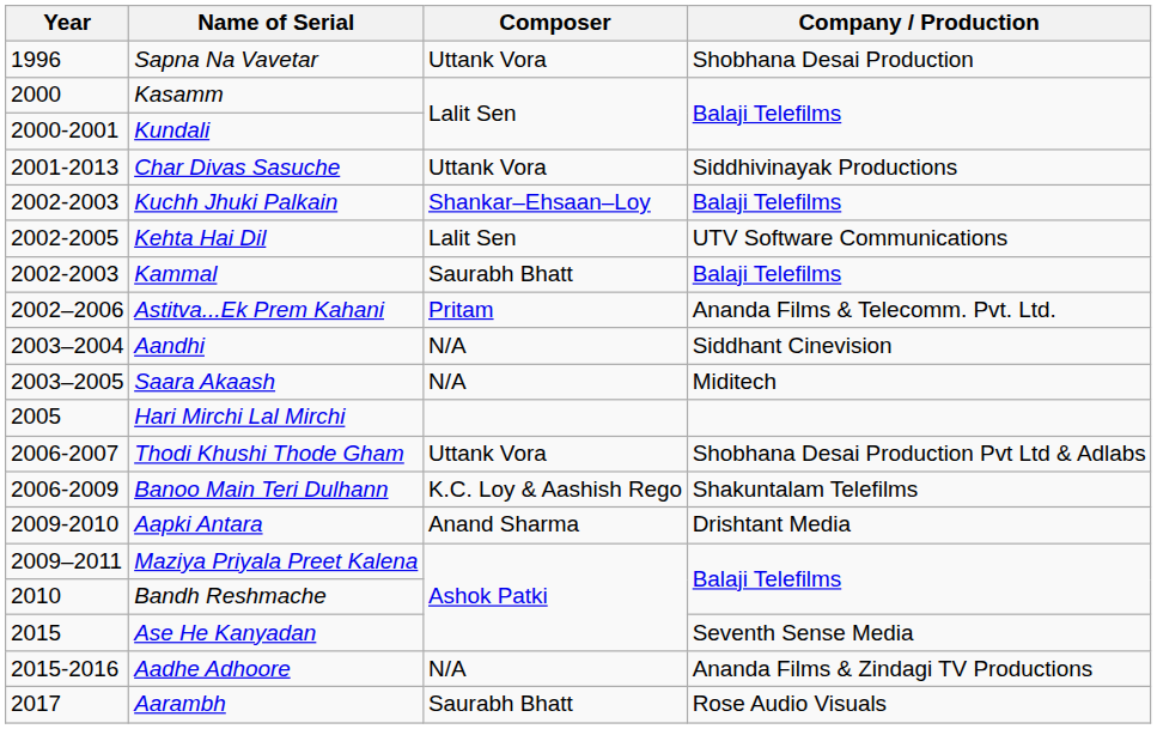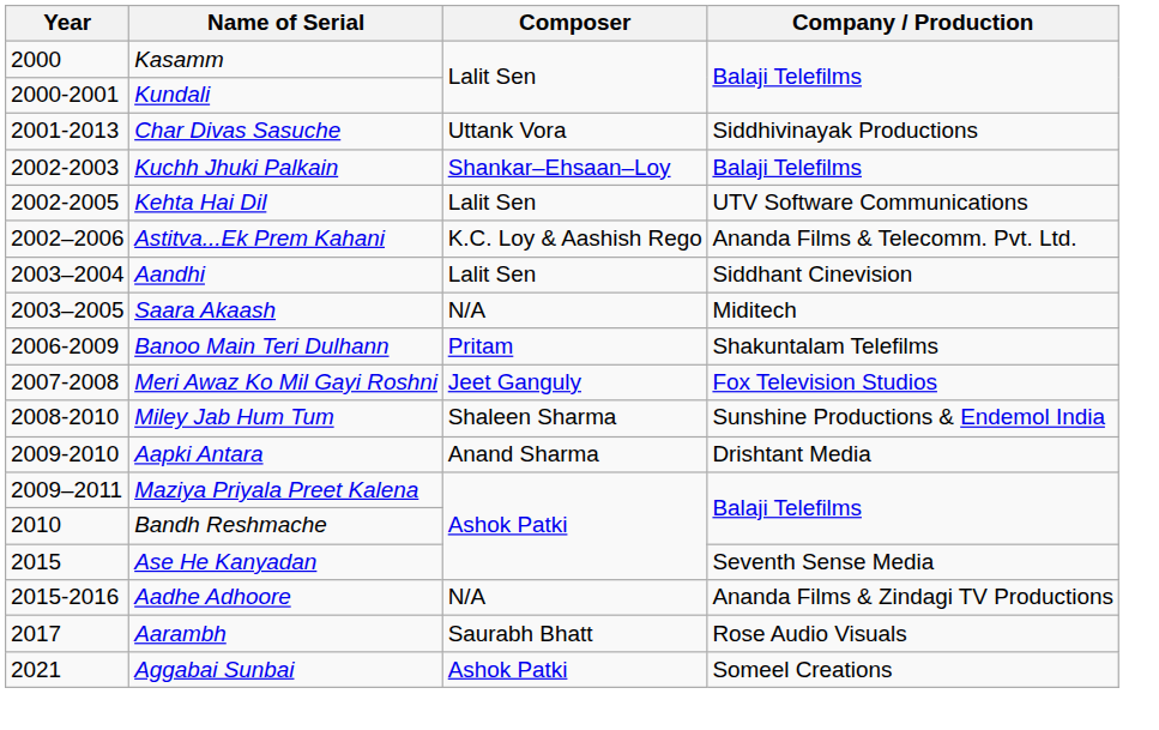- row: 1996 | Sapna Na Vavetar | Uttank Vora | Shobhana Desai Production
- row: 2002-2003 | Kammal | Saurabh Bhatt | Balaji Telefilms
Astitva...Ek Prem Kahani | Composer: Pritam -> K.C. Loy & Aashish Rego
Aandhi | Composer: N/A -> Lalit Sen
- row: 2005 | Hari Mirchi Lal Mirchi
- row: 2006-2007 | Thodi Khushi Thode Gham | Uttank Vora | Shobhana Desai Production Pvt Ltd & Adlabs
Banoo Main Teri Dulhann | Composer: K.C. Loy & Aashish Rego -> Pritam
+ row: 2007-2008 | Meri Awaz Ko Mil Gayi Roshni | Jeet Ganguly | Fox Television Studios
+ row: 2008-2010 | Miley Jab Hum Tum | Shaleen Sharma | Sunshine Productions & Endemol India
+ row: 2021 | Aggabai Sunbai | Ashok Patki | Someel Creations
